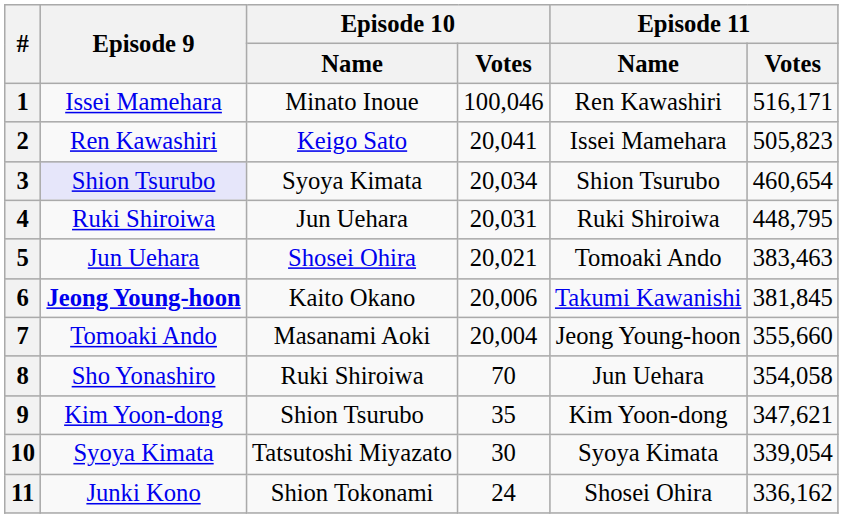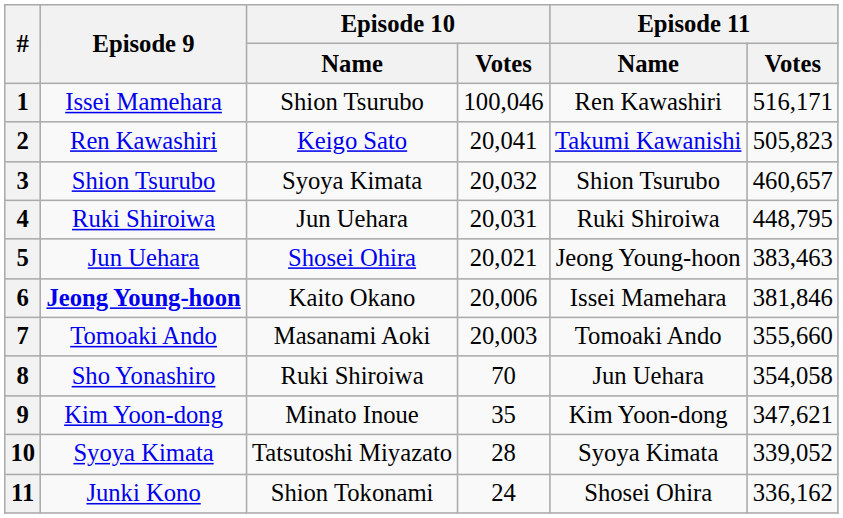1 | Episode 10 / Name: Minato Inoue -> Shion Tsurubo
2 | Episode 11 / Name: Issei Mamehara -> Takumi Kawanishi
3 | Episode 9: lavender background -> no background
3 | Episode 10 / Votes: 20,034 -> 20,032
3 | Episode 11 / Votes: 460,654 -> 460,657
5 | Episode 11 / Name: Tomoaki Ando -> Jeong Young-hoon
6 | Episode 11 / Name: Takumi Kawanishi -> Issei Mamehara
6 | Episode 11 / Votes: 381,845 -> 381,846
7 | Episode 10 / Votes: 20,004 -> 20,003
7 | Episode 11 / Name: Jeong Young-hoon -> Tomoaki Ando
9 | Episode 10 / Name: Shion Tsurubo -> Minato Inoue
10 | Episode 10 / Votes: 30 -> 28
10 | Episode 11 / Votes: 339,054 -> 339,052
